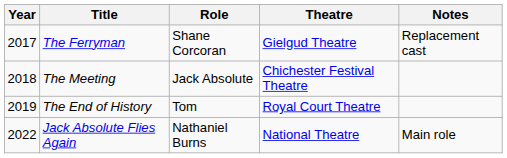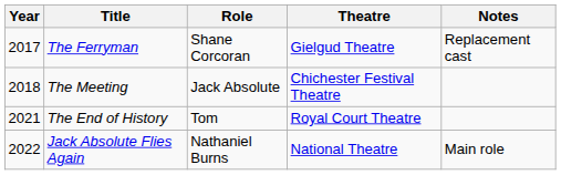The End of History | Year: 2019 -> 2021
